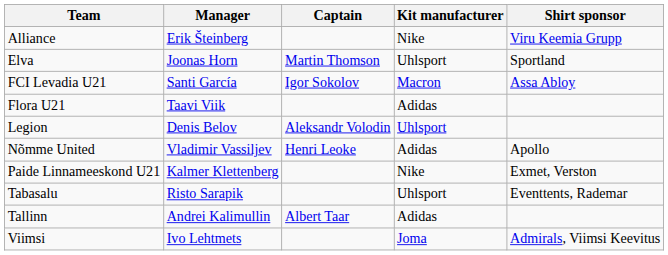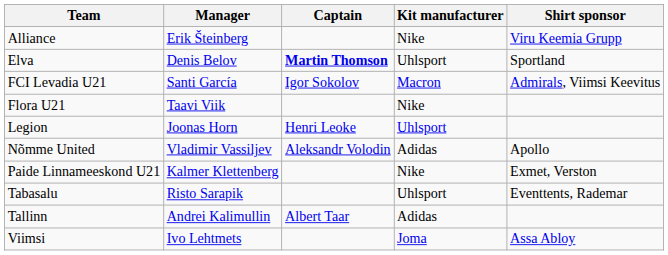Elva | Manager: Joonas Horn -> Denis Belov
Elva | Captain: normal -> bold
FCI Levadia U21 | Shirt sponsor: Assa Abloy -> Admirals, Viimsi Keevitus
Flora U21 | Kit manufacturer: Adidas -> Nike
Legion | Manager: Denis Belov -> Joonas Horn
Legion | Captain: Aleksandr Volodin -> Henri Leoke
Nõmme United | Captain: Henri Leoke -> Aleksandr Volodin
Viimsi | Shirt sponsor: Admirals, Viimsi Keevitus -> Assa Abloy
